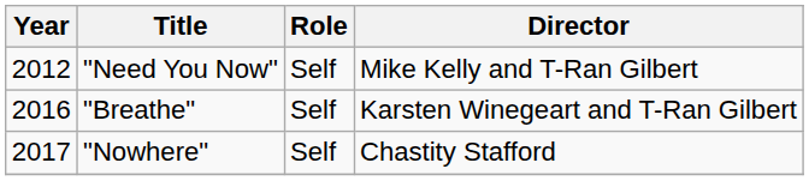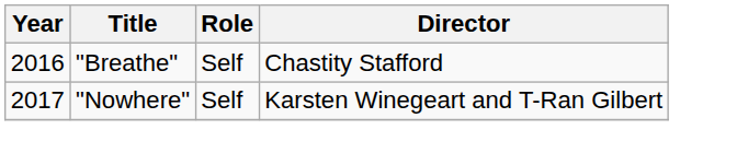- row: 2012 | "Need You Now" | Self | Mike Kelly and T-Ran Gilbert
"Breathe" | Director: Karsten Winegeart and T-Ran Gilbert -> Chastity Stafford
"Nowhere" | Director: Chastity Stafford -> Karsten Winegeart and T-Ran Gilbert
